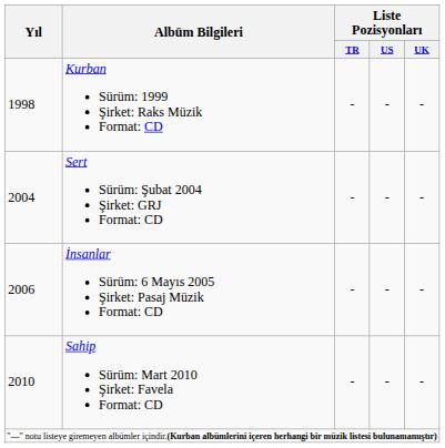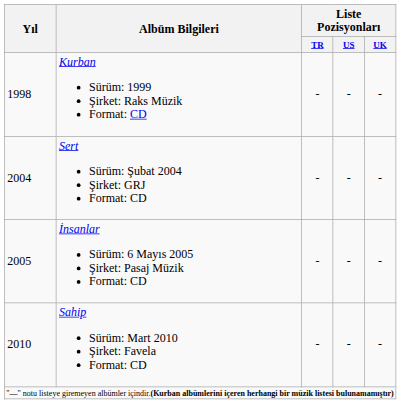İnsanlar Sürüm: 6 Mayıs 2005 Şirket: Pasaj Müzik Format: CD | Yıl: 2006 -> 2005
